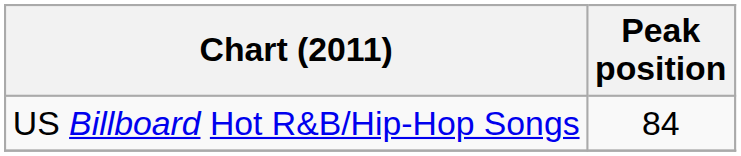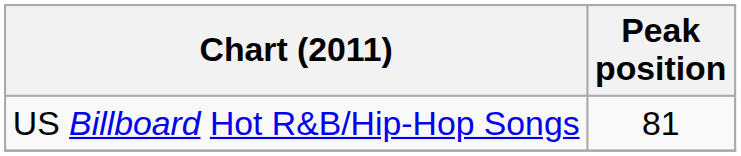US Billboard Hot R&B/Hip-Hop Songs | Peak position: 84 -> 81
